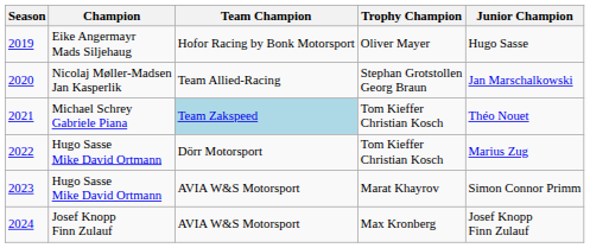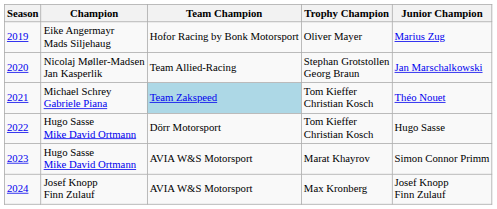2019 | Junior Champion: Hugo Sasse -> Marius Zug
2022 | Junior Champion: Marius Zug -> Hugo Sasse
